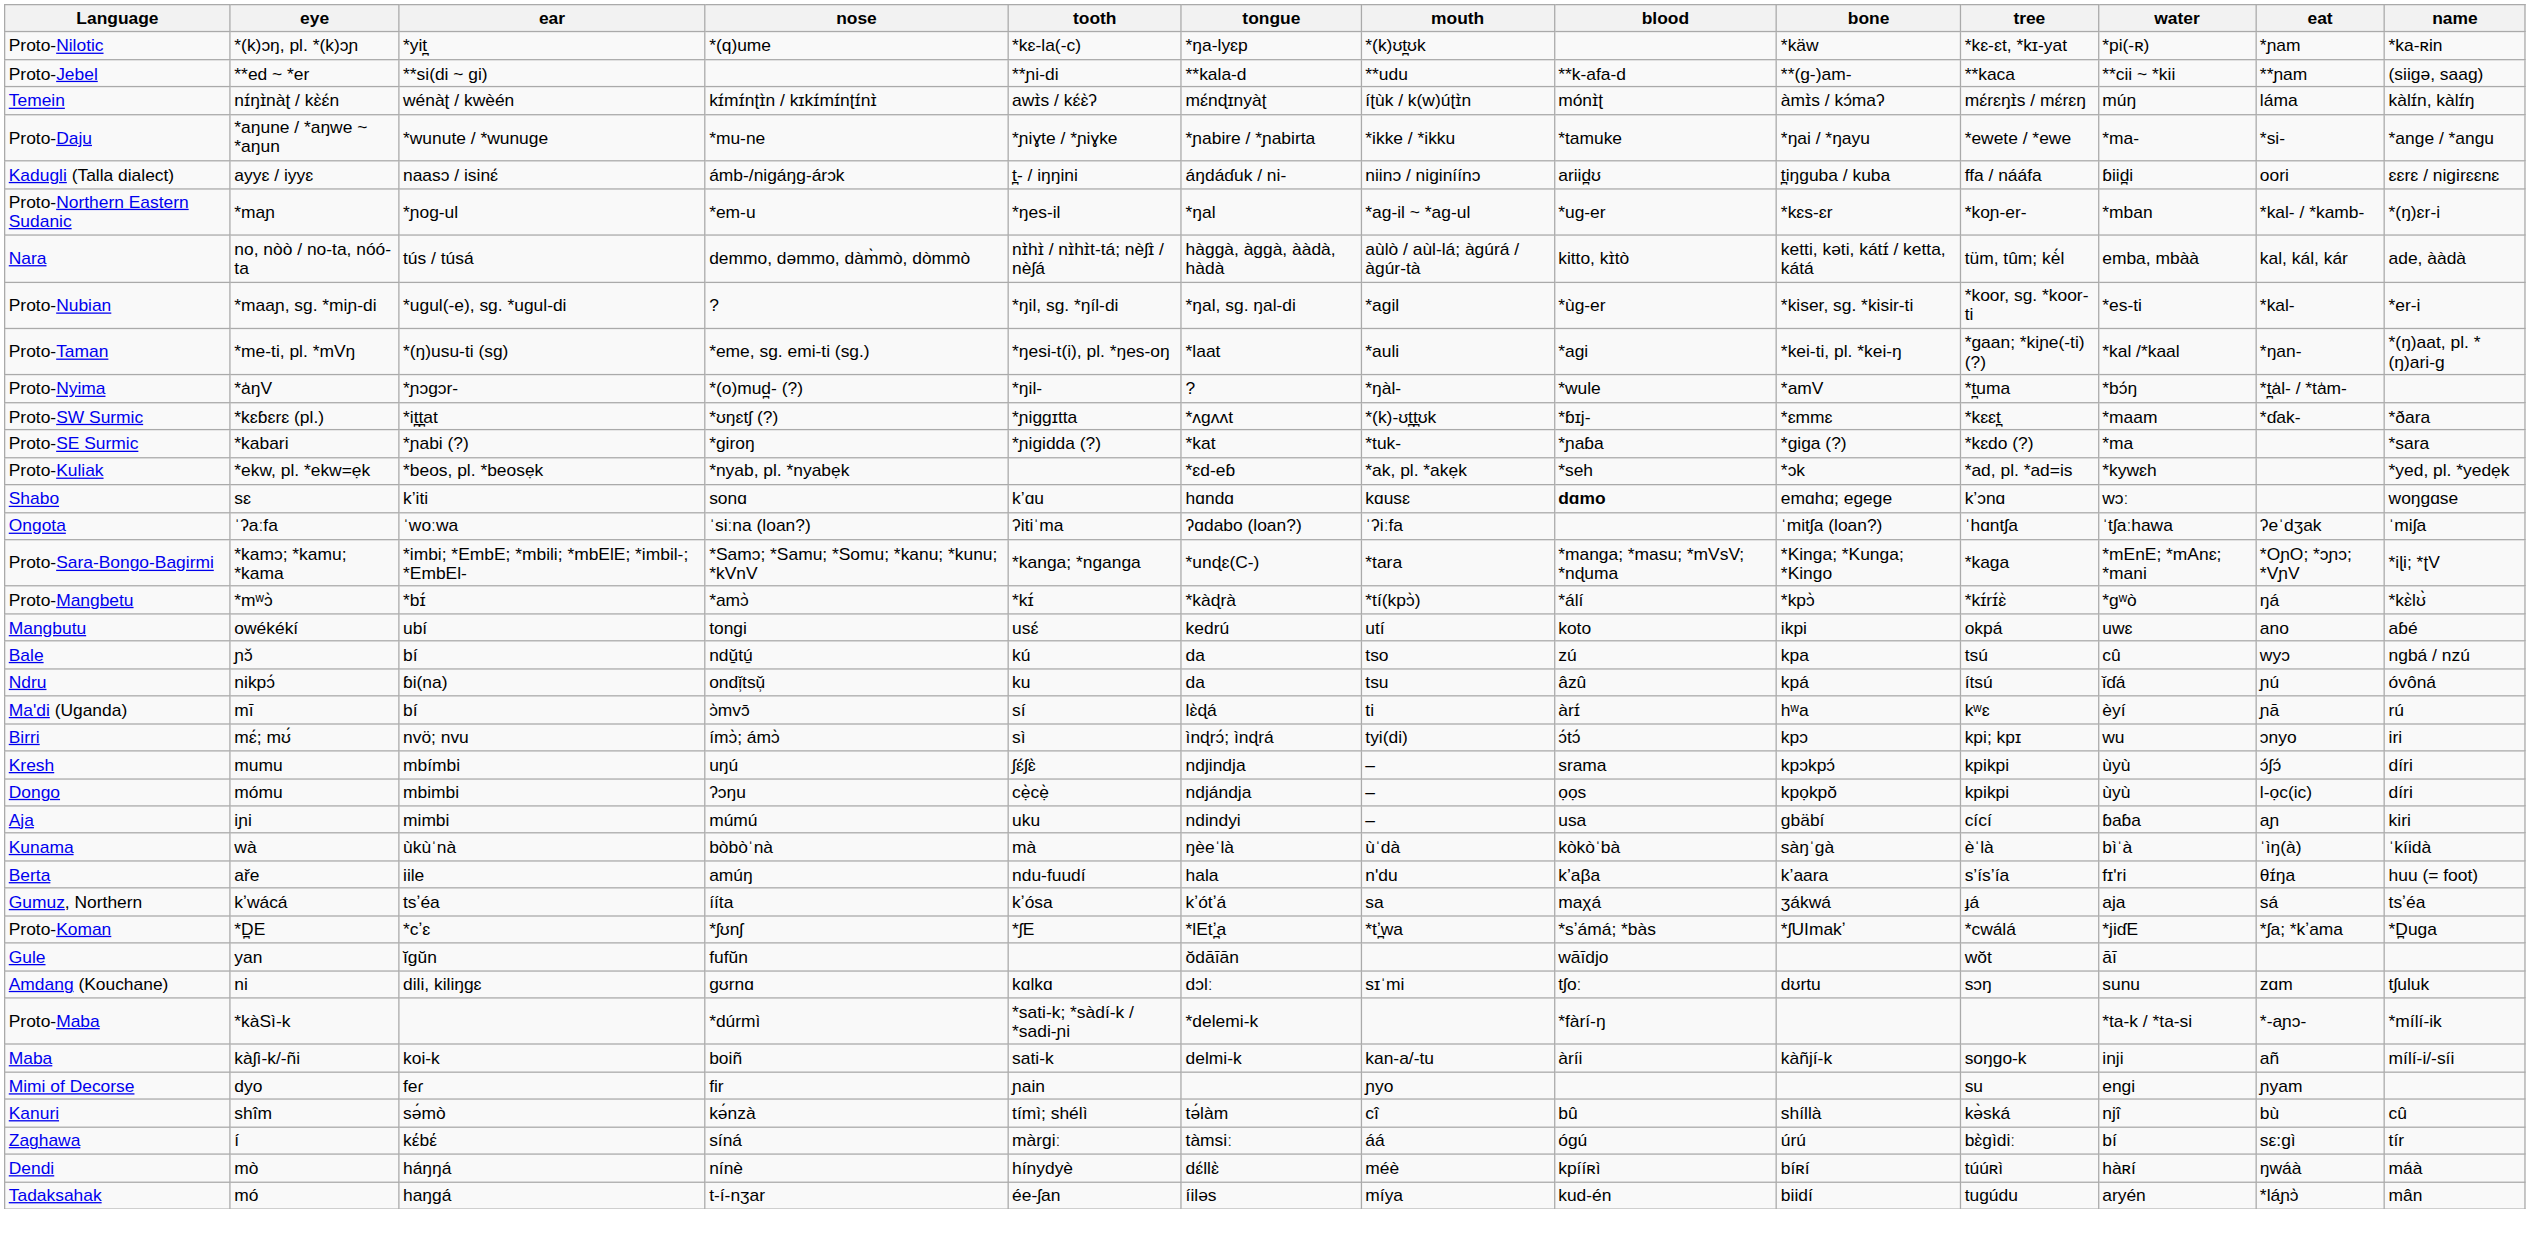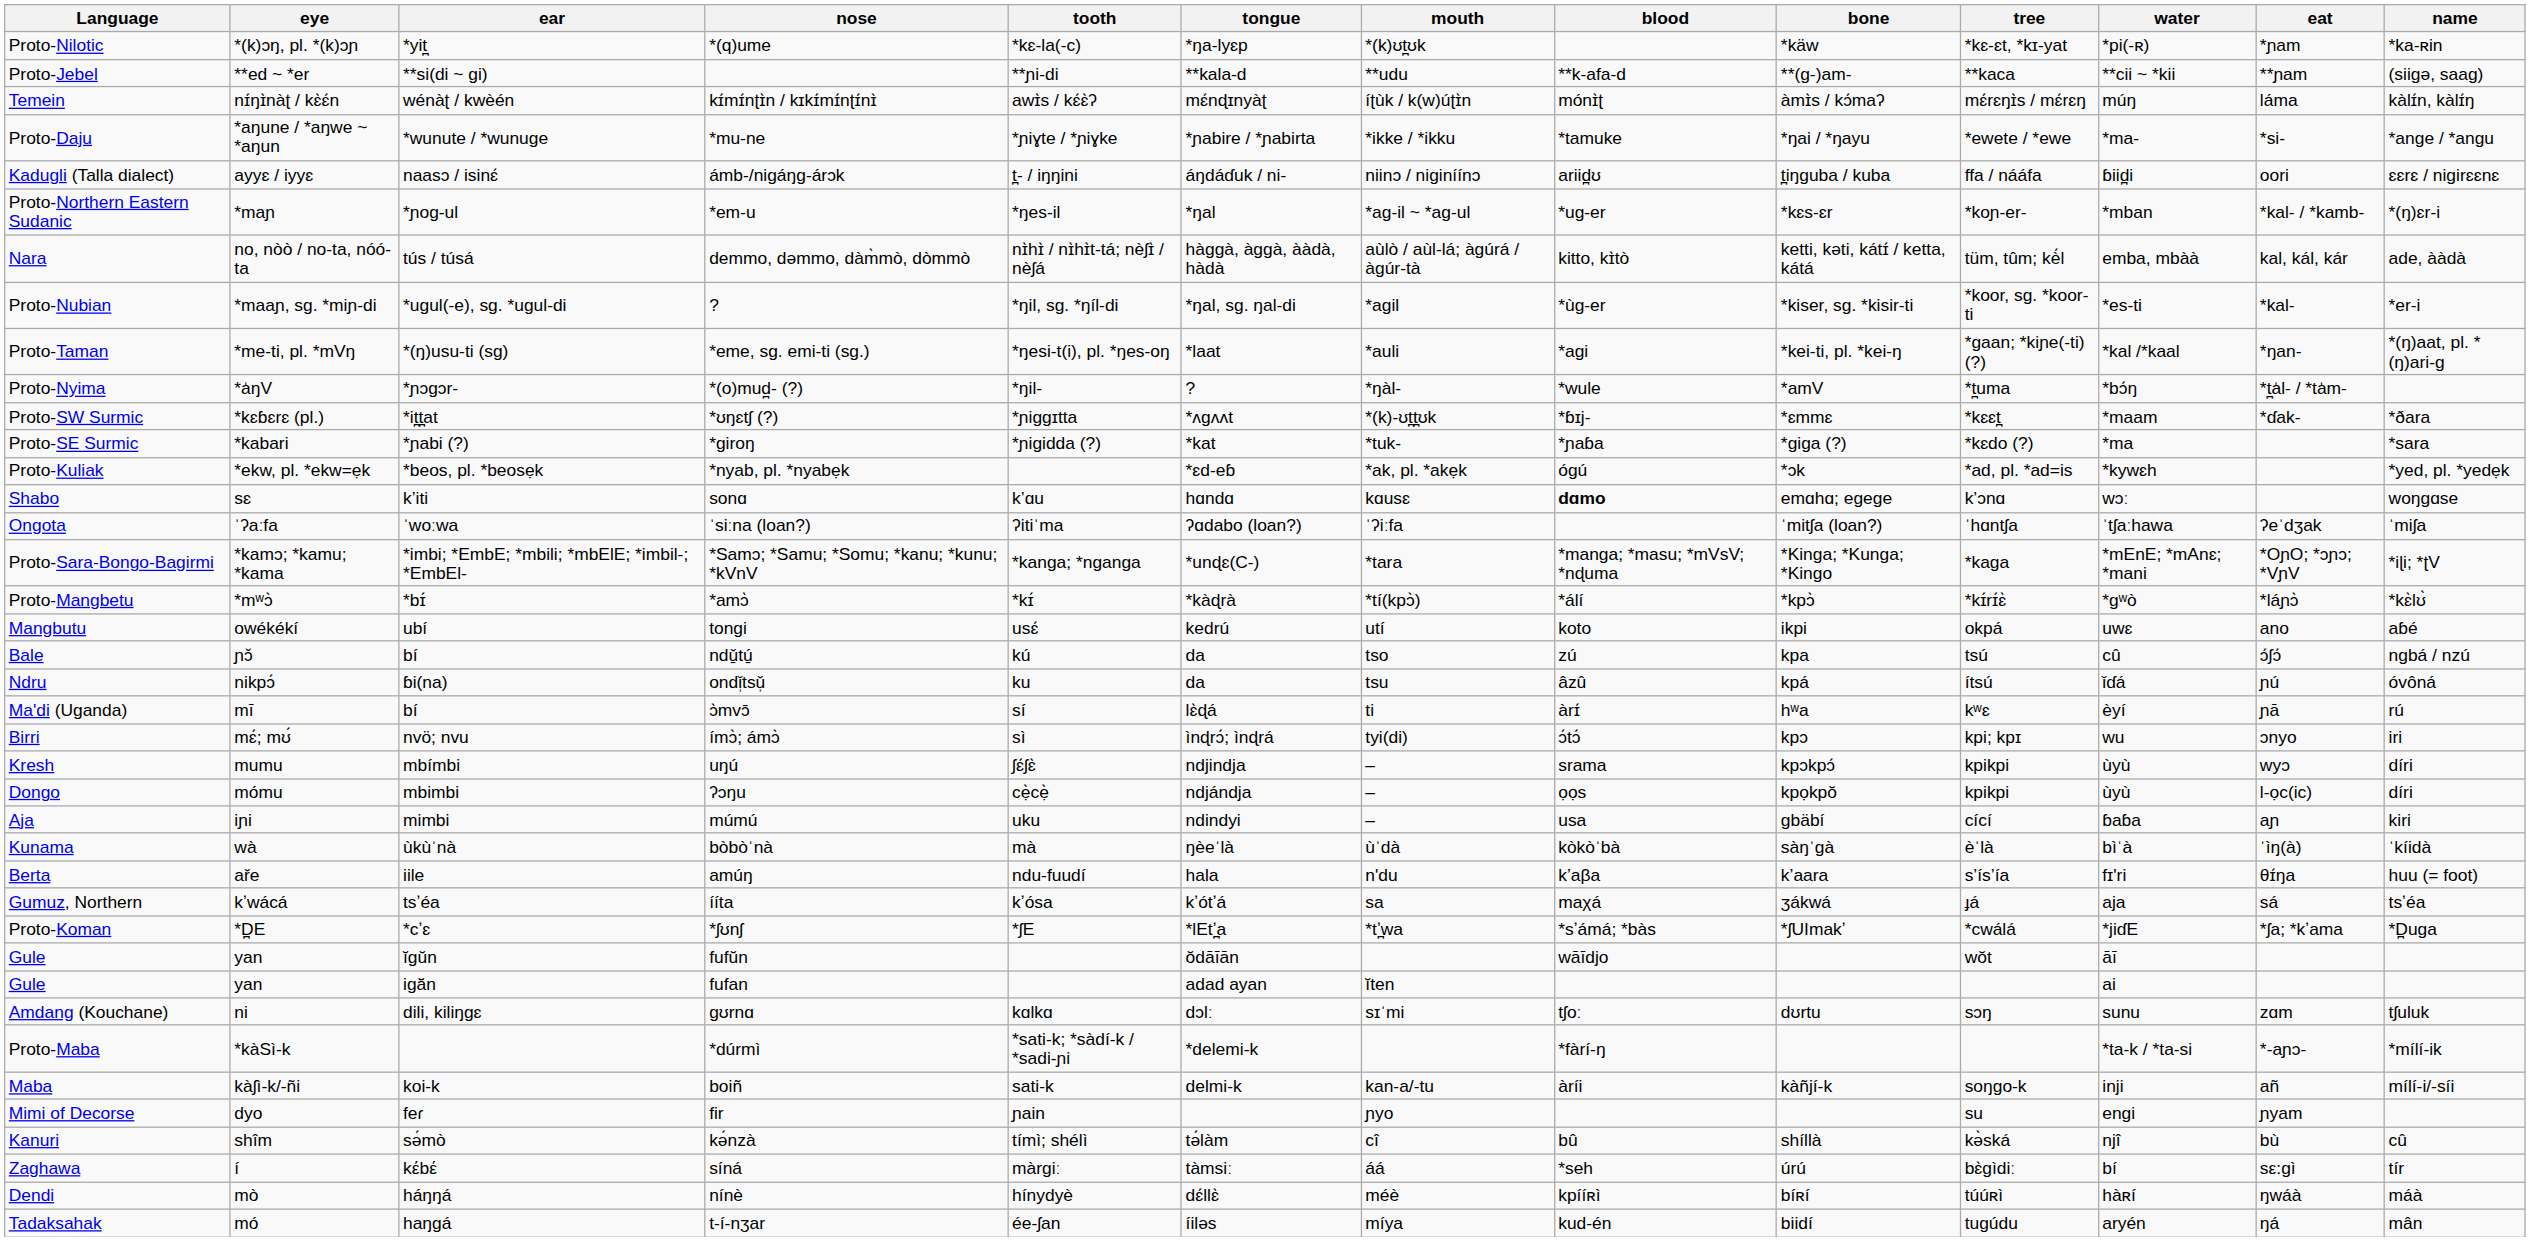*nyab, pl. *nyabẹk | blood: *seh -> ógú
*amɔ̀ | eat: ŋá -> *láɲɔ̀
ndǔ̱tú̱ | eat: wyɔ -> ɔ́ʃɔ́
uŋú | eat: ɔ́ʃɔ́ -> wyɔ
+ row: Gule | yan | igă̄n | fufan | adad ayan | ĭten | ai
síná | blood: ógú -> *seh
t-í-nʒar | eat: *láɲɔ̀ -> ŋá
